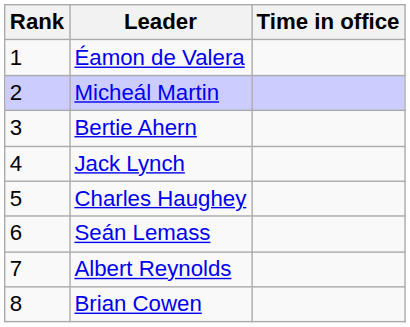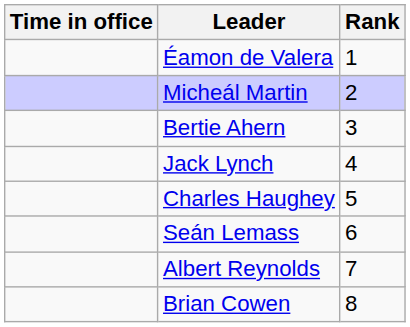columns swapped: Rank <-> Time in office
